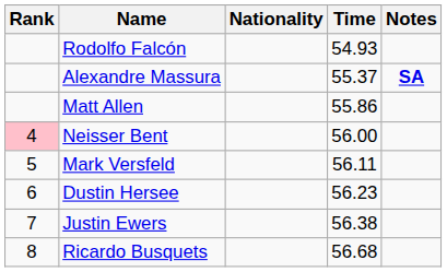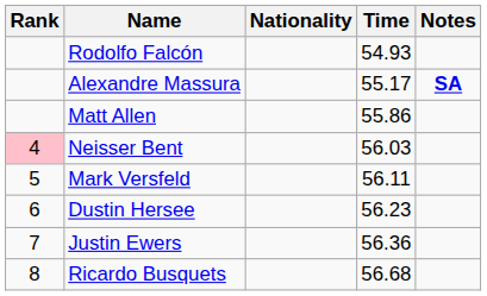Alexandre Massura | Time: 55.37 -> 55.17
Neisser Bent | Time: 56.00 -> 56.03
Justin Ewers | Time: 56.38 -> 56.36
